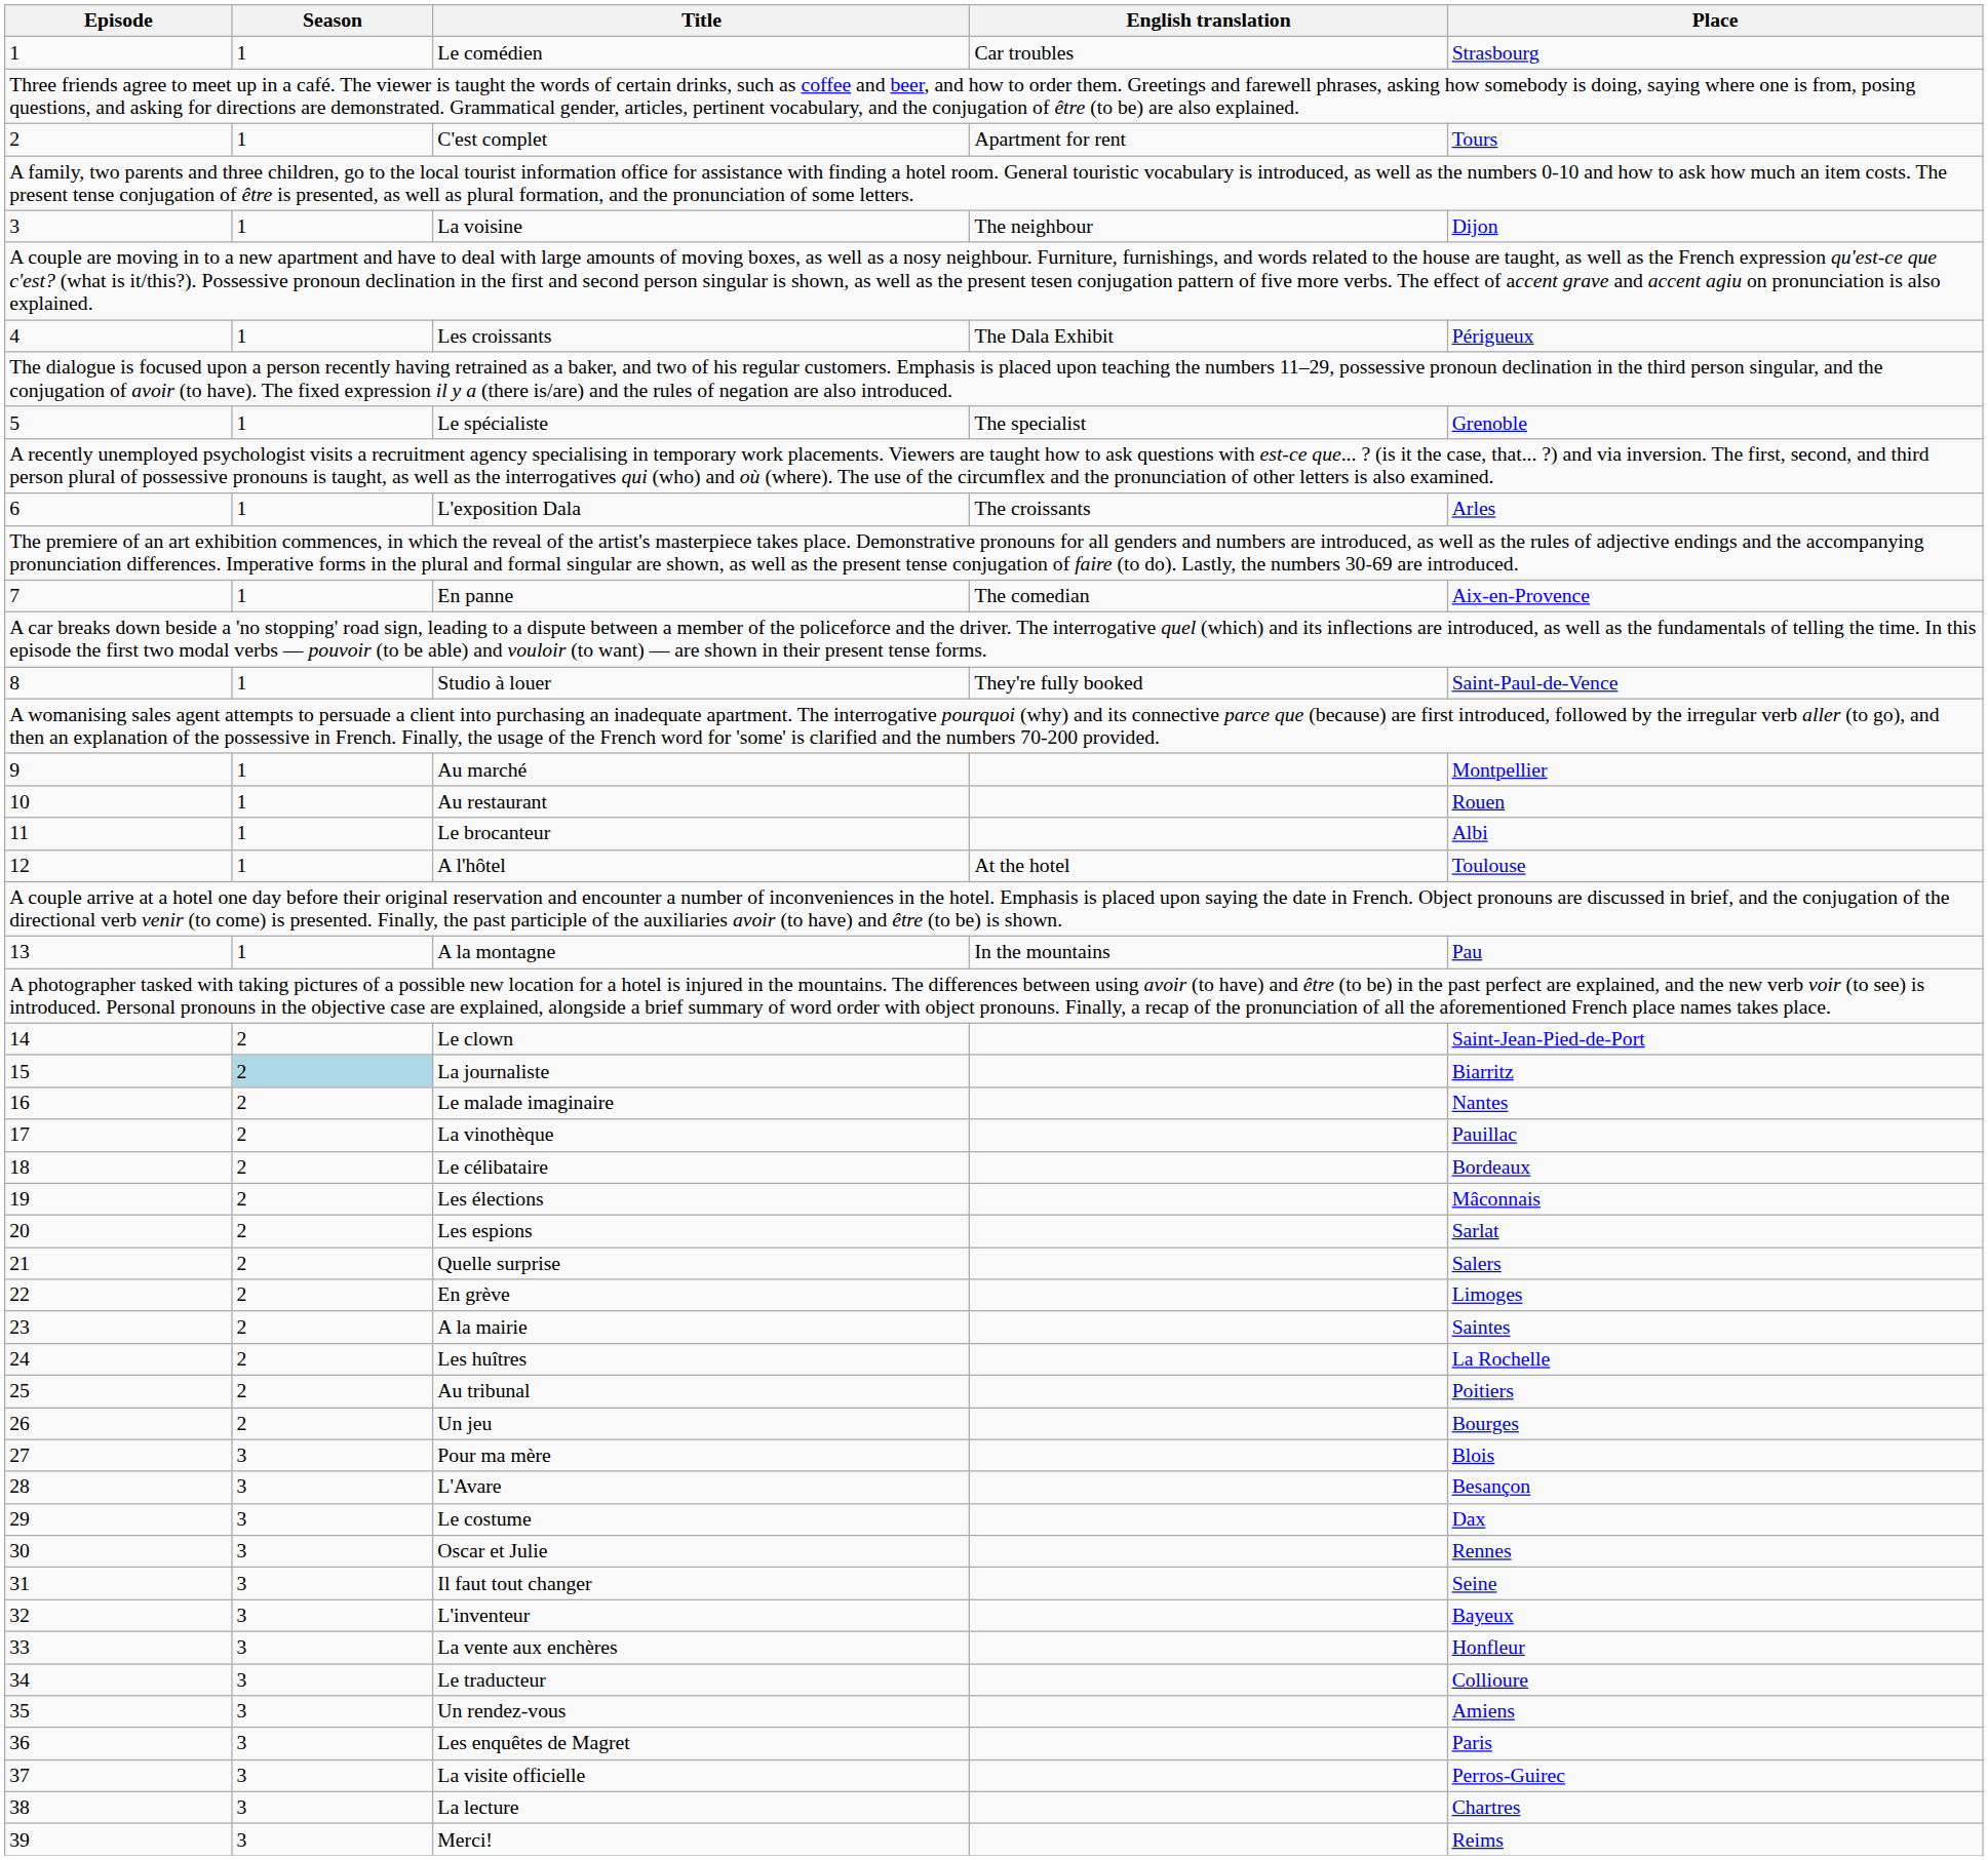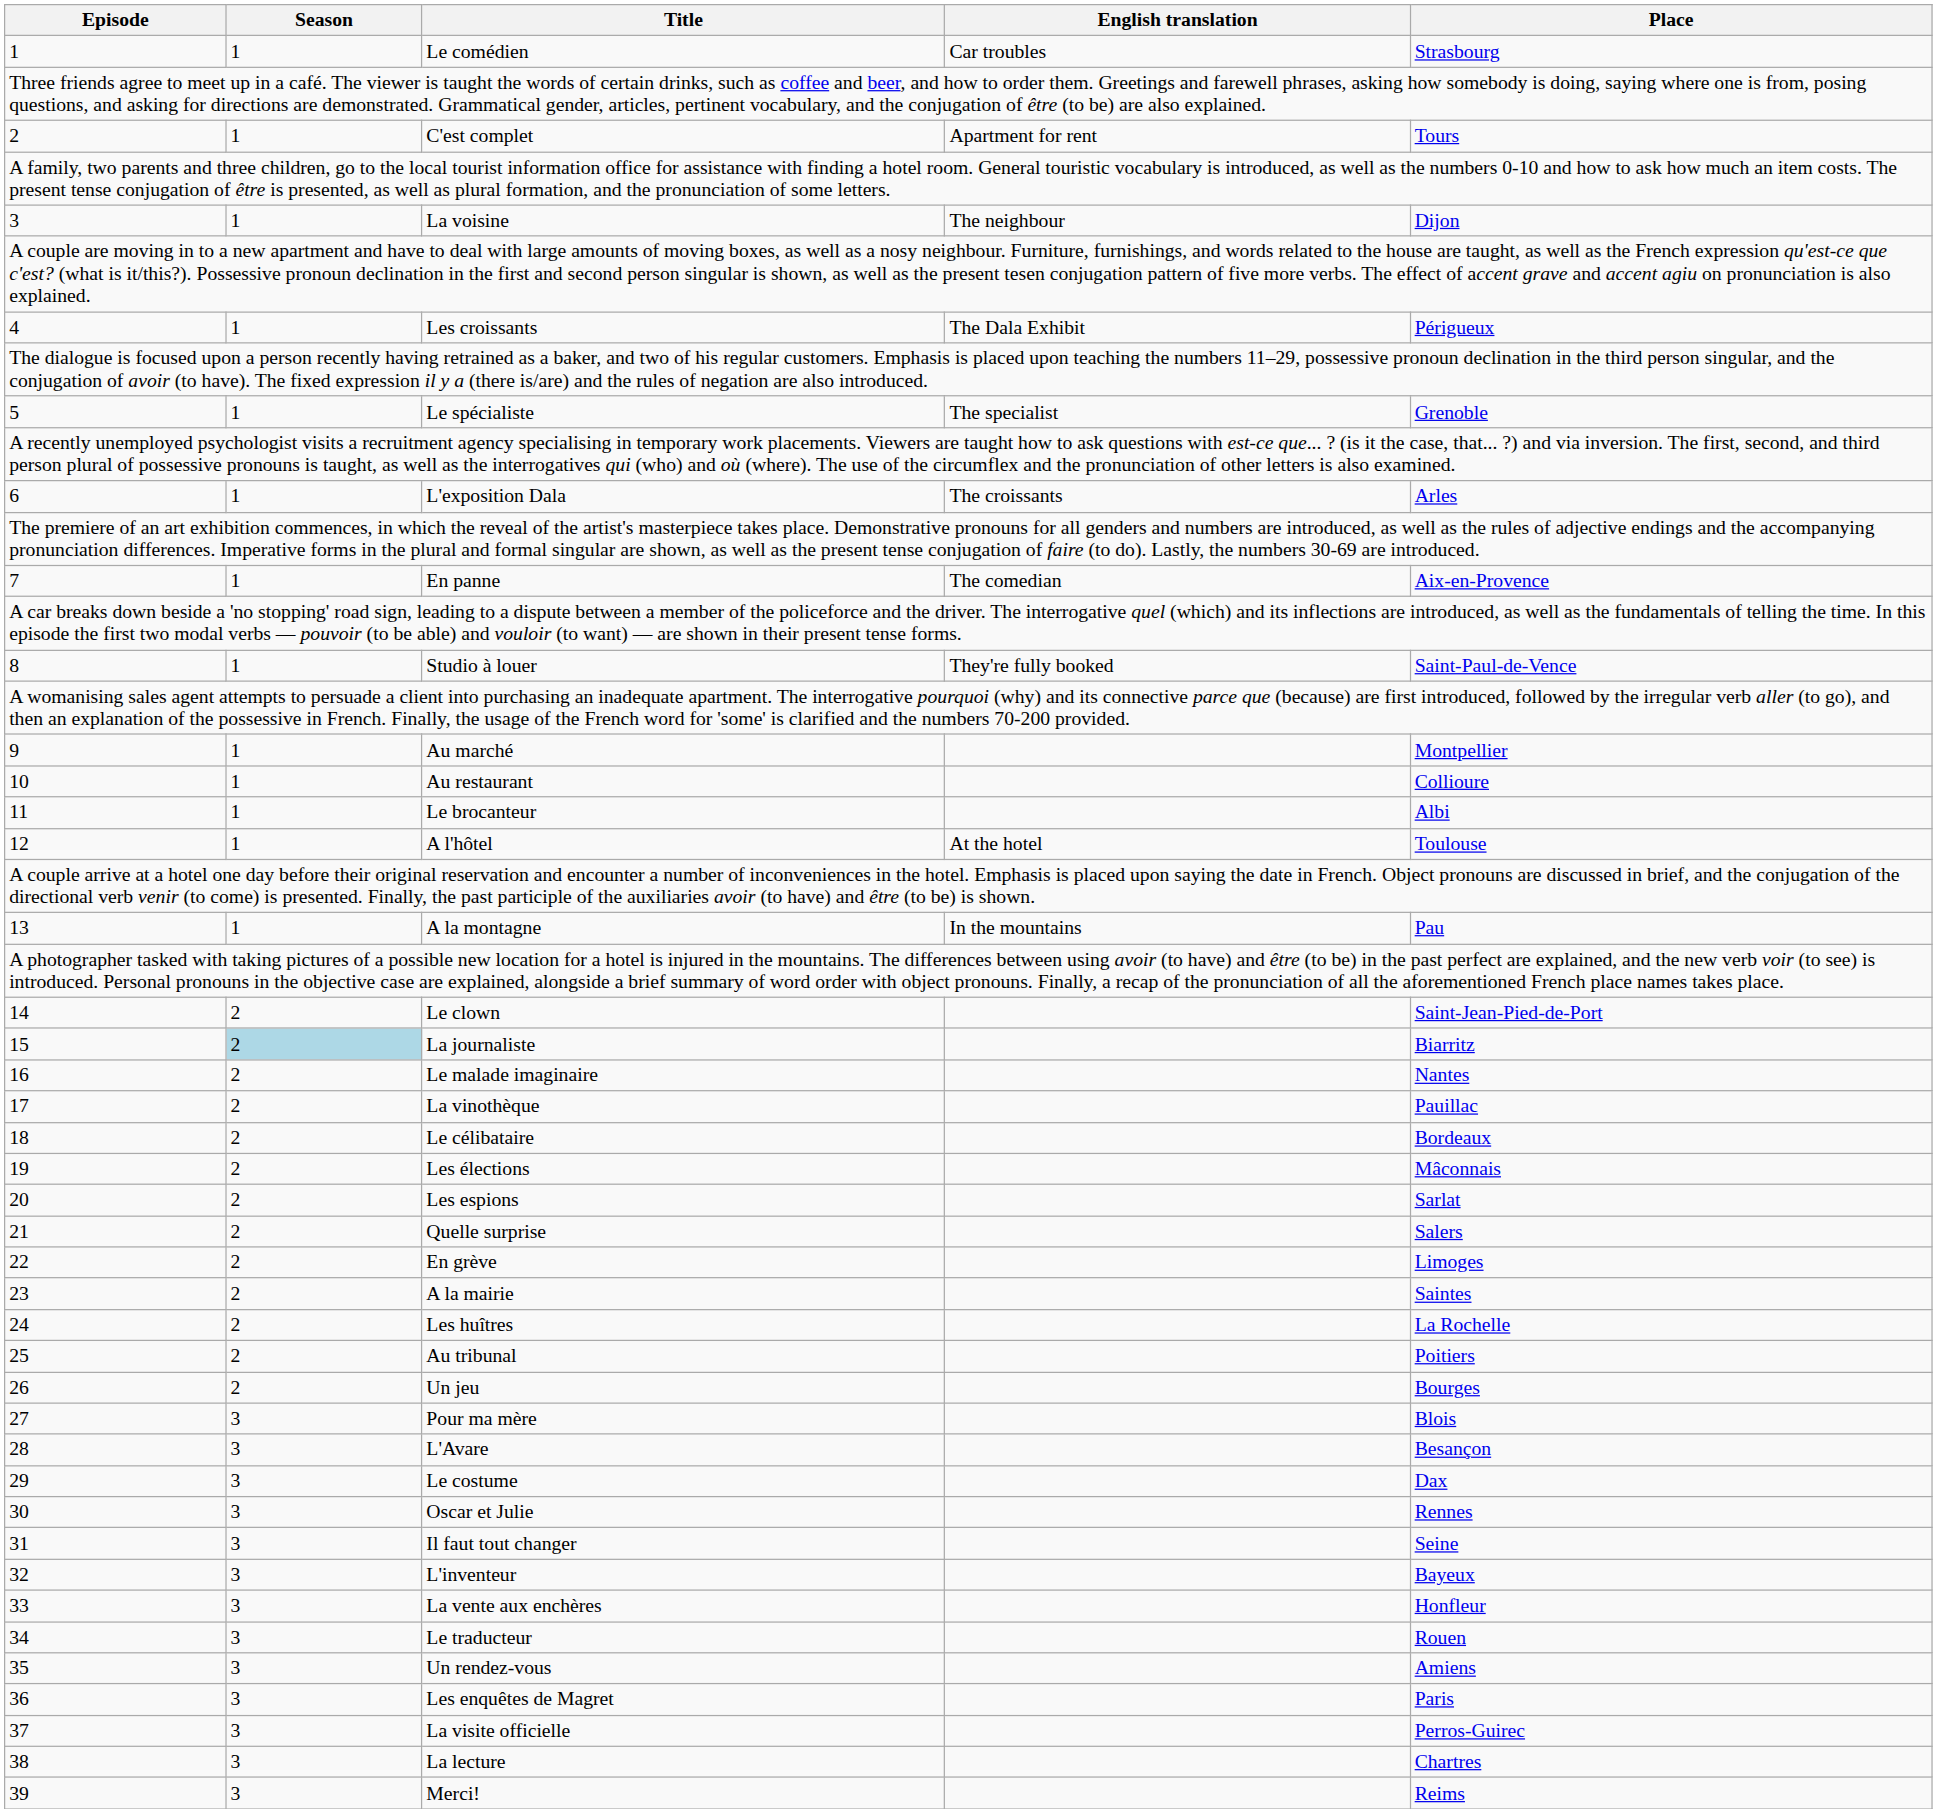Au restaurant | Place: Rouen -> Collioure
Le traducteur | Place: Collioure -> Rouen
